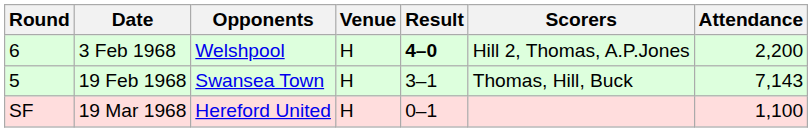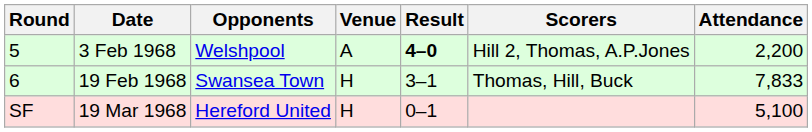3 Feb 1968 | Round: 6 -> 5
3 Feb 1968 | Venue: H -> A
19 Feb 1968 | Round: 5 -> 6
19 Feb 1968 | Attendance: 7,143 -> 7,833
19 Mar 1968 | Attendance: 1,100 -> 5,100
